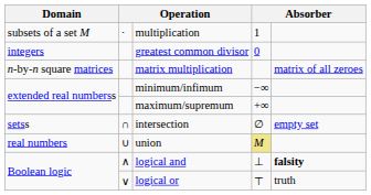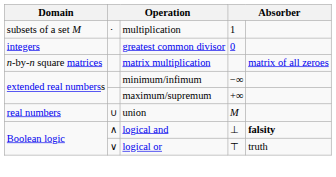- row: setss | ∩ | intersection | ∅ | empty set
union | column 4: khaki background -> no background
